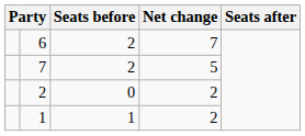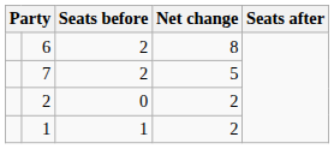6 | Net change: 7 -> 8
